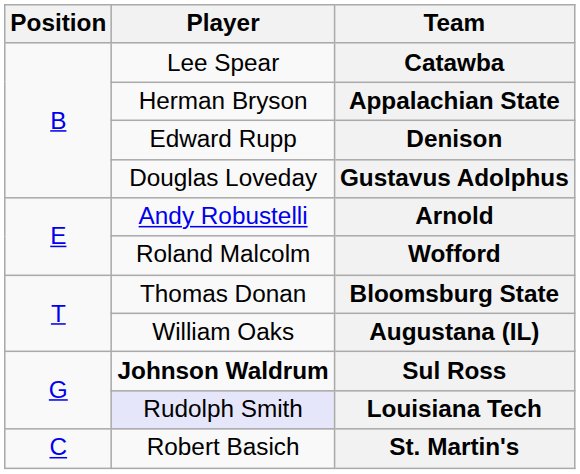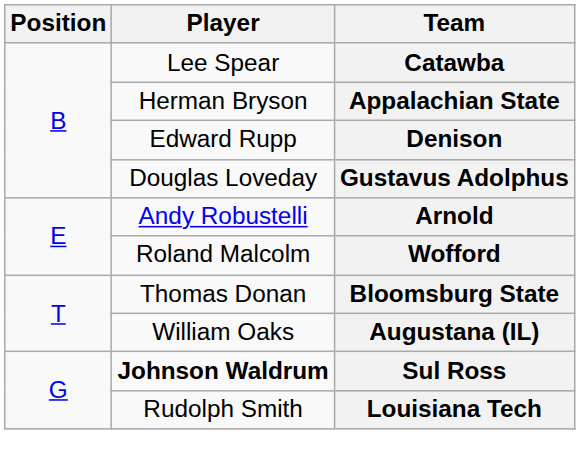Louisiana Tech | Player: lavender background -> no background
- row: C | Robert Basich | St. Martin's
